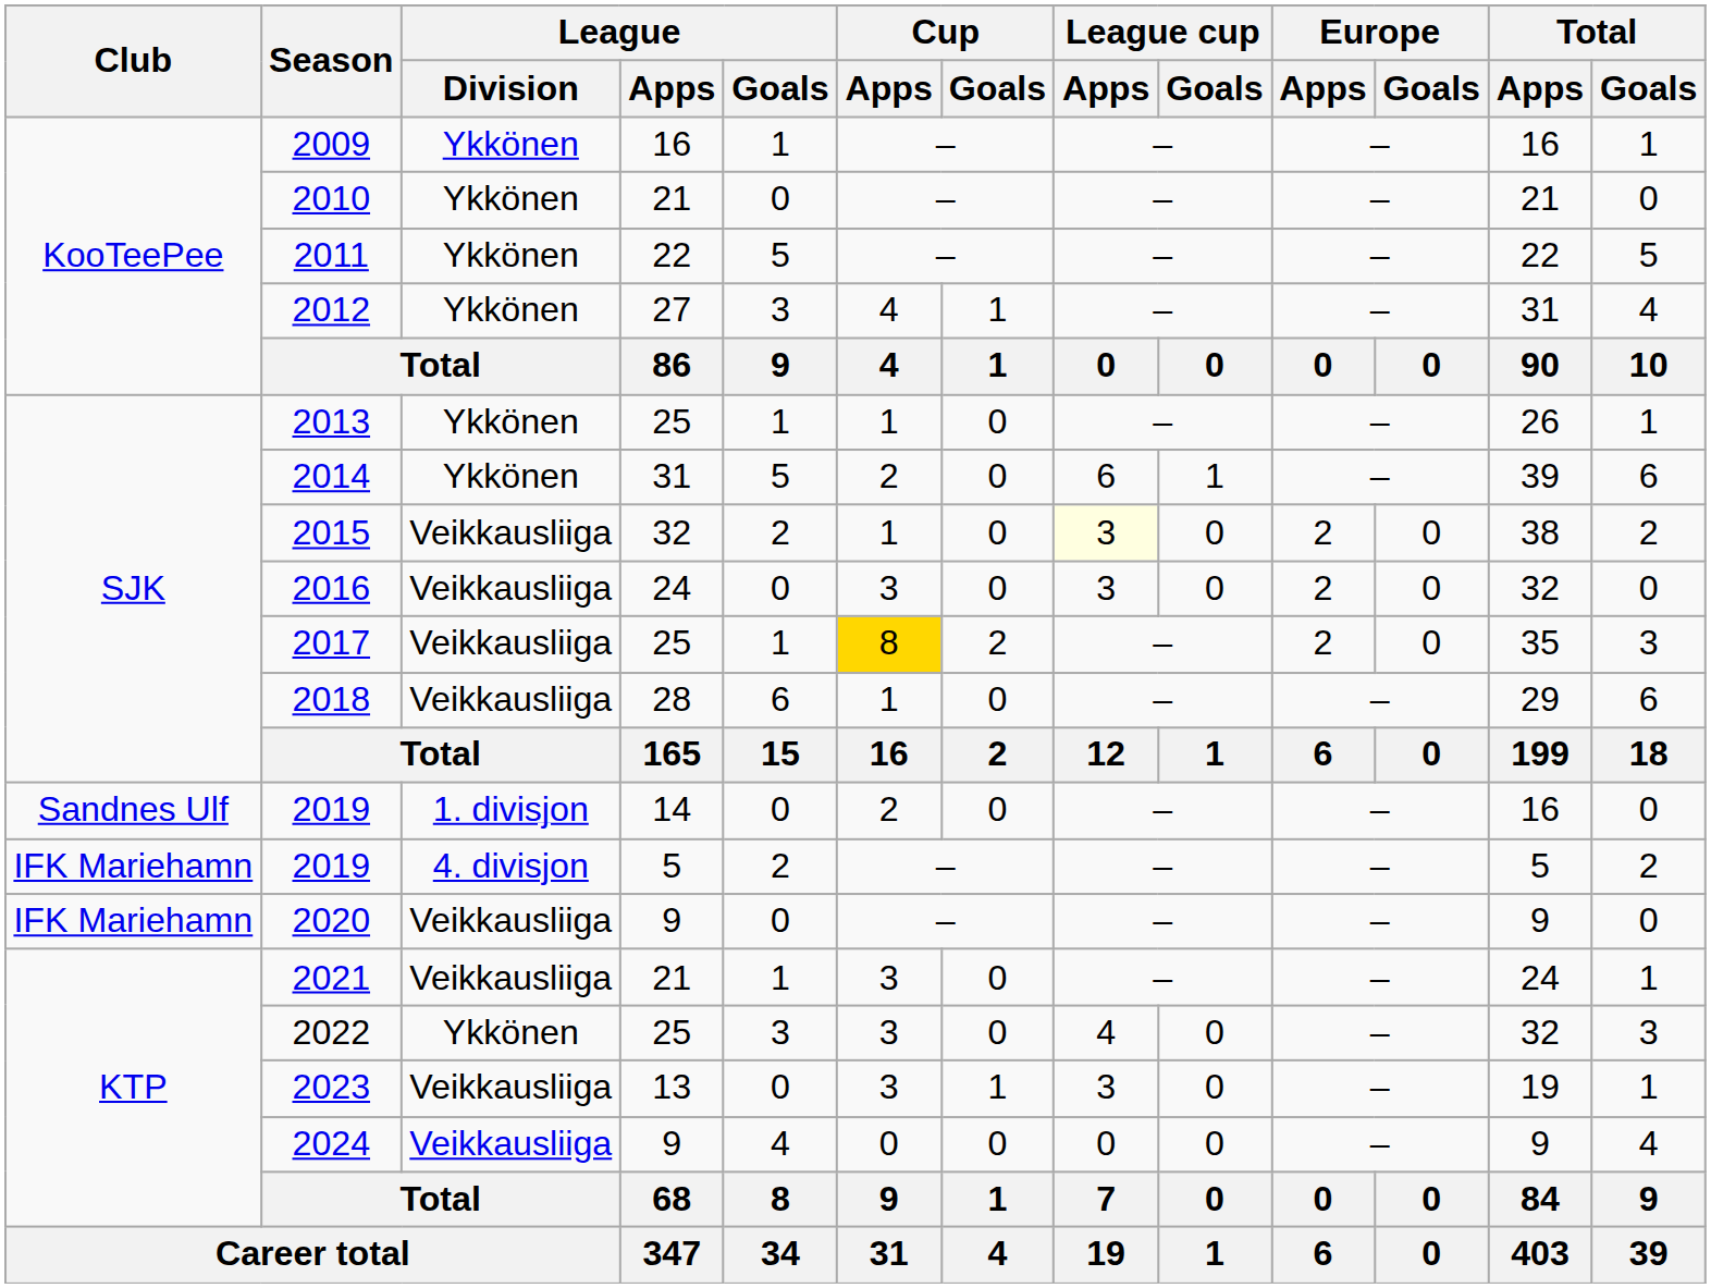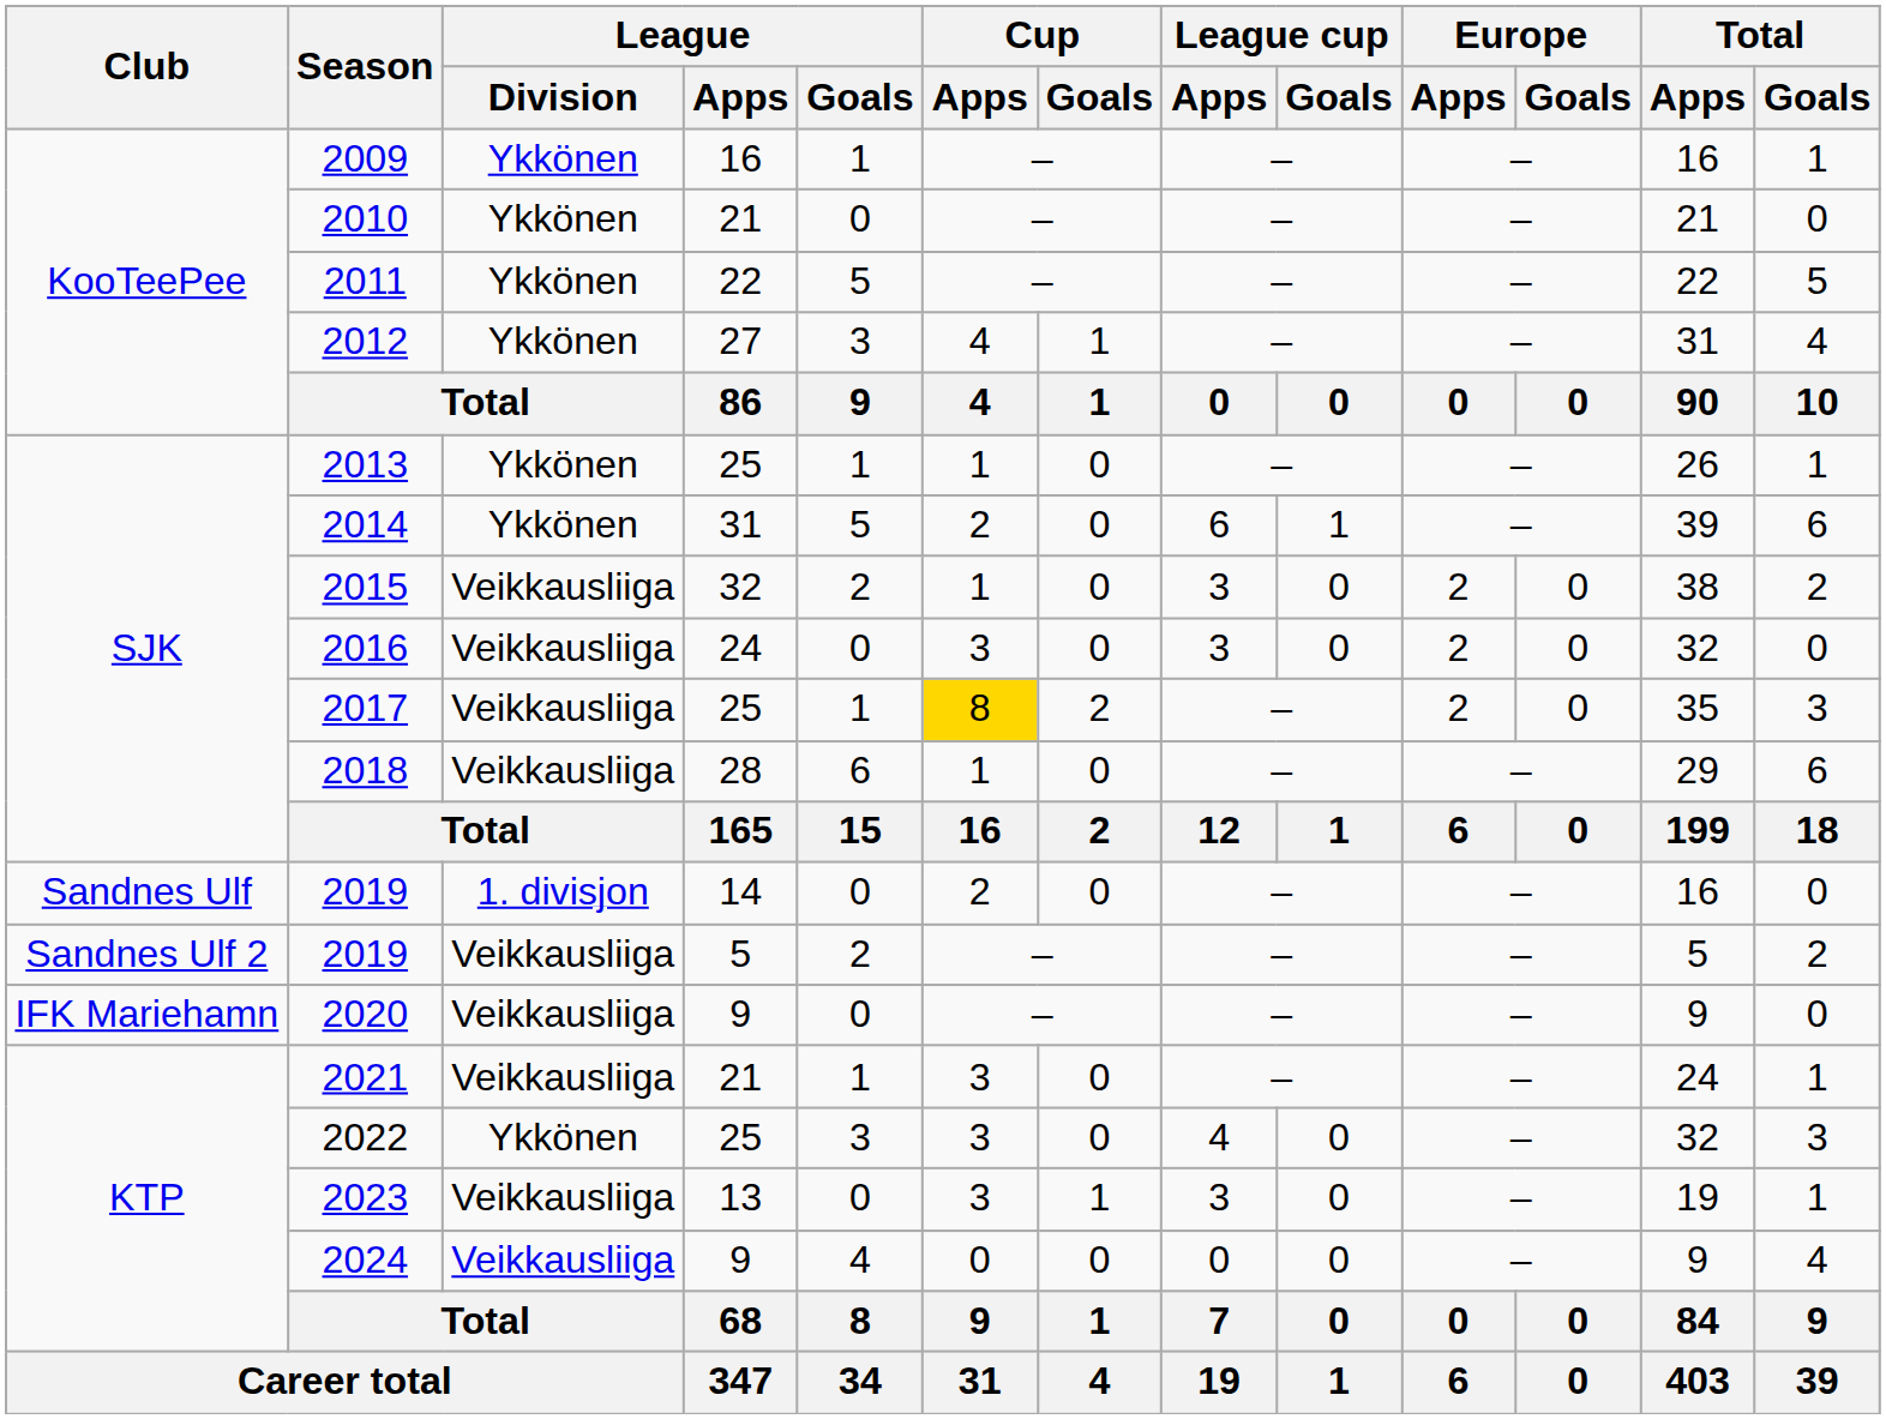2015 | League cup / Apps: lightyellow background -> no background
2019 / 5 | Club: IFK Mariehamn -> Sandnes Ulf 2
2019 / 5 | League / Division: 4. divisjon -> Veikkausliiga
